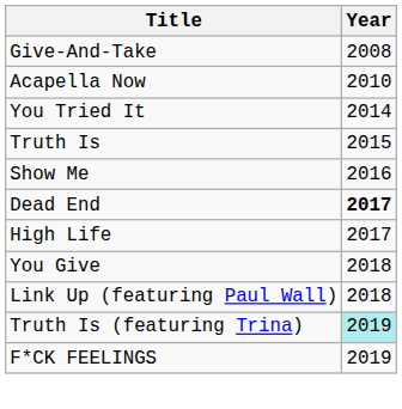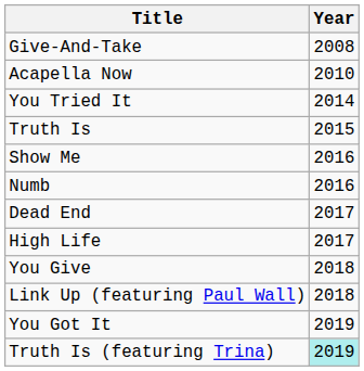+ row: Numb | 2016
Dead End | Year: bold -> normal
+ row: You Got It | 2019
- row: F*CK FEELINGS | 2019
